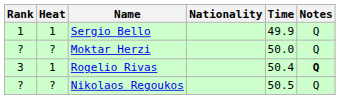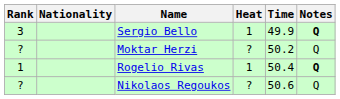columns swapped: Heat <-> Nationality
Sergio Bello | Rank: 1 -> 3
Sergio Bello | Notes: normal -> bold
Moktar Herzi | Time: 50.0 -> 50.2
Rogelio Rivas | Rank: 3 -> 1
Nikolaos Regoukos | Time: 50.5 -> 50.6
